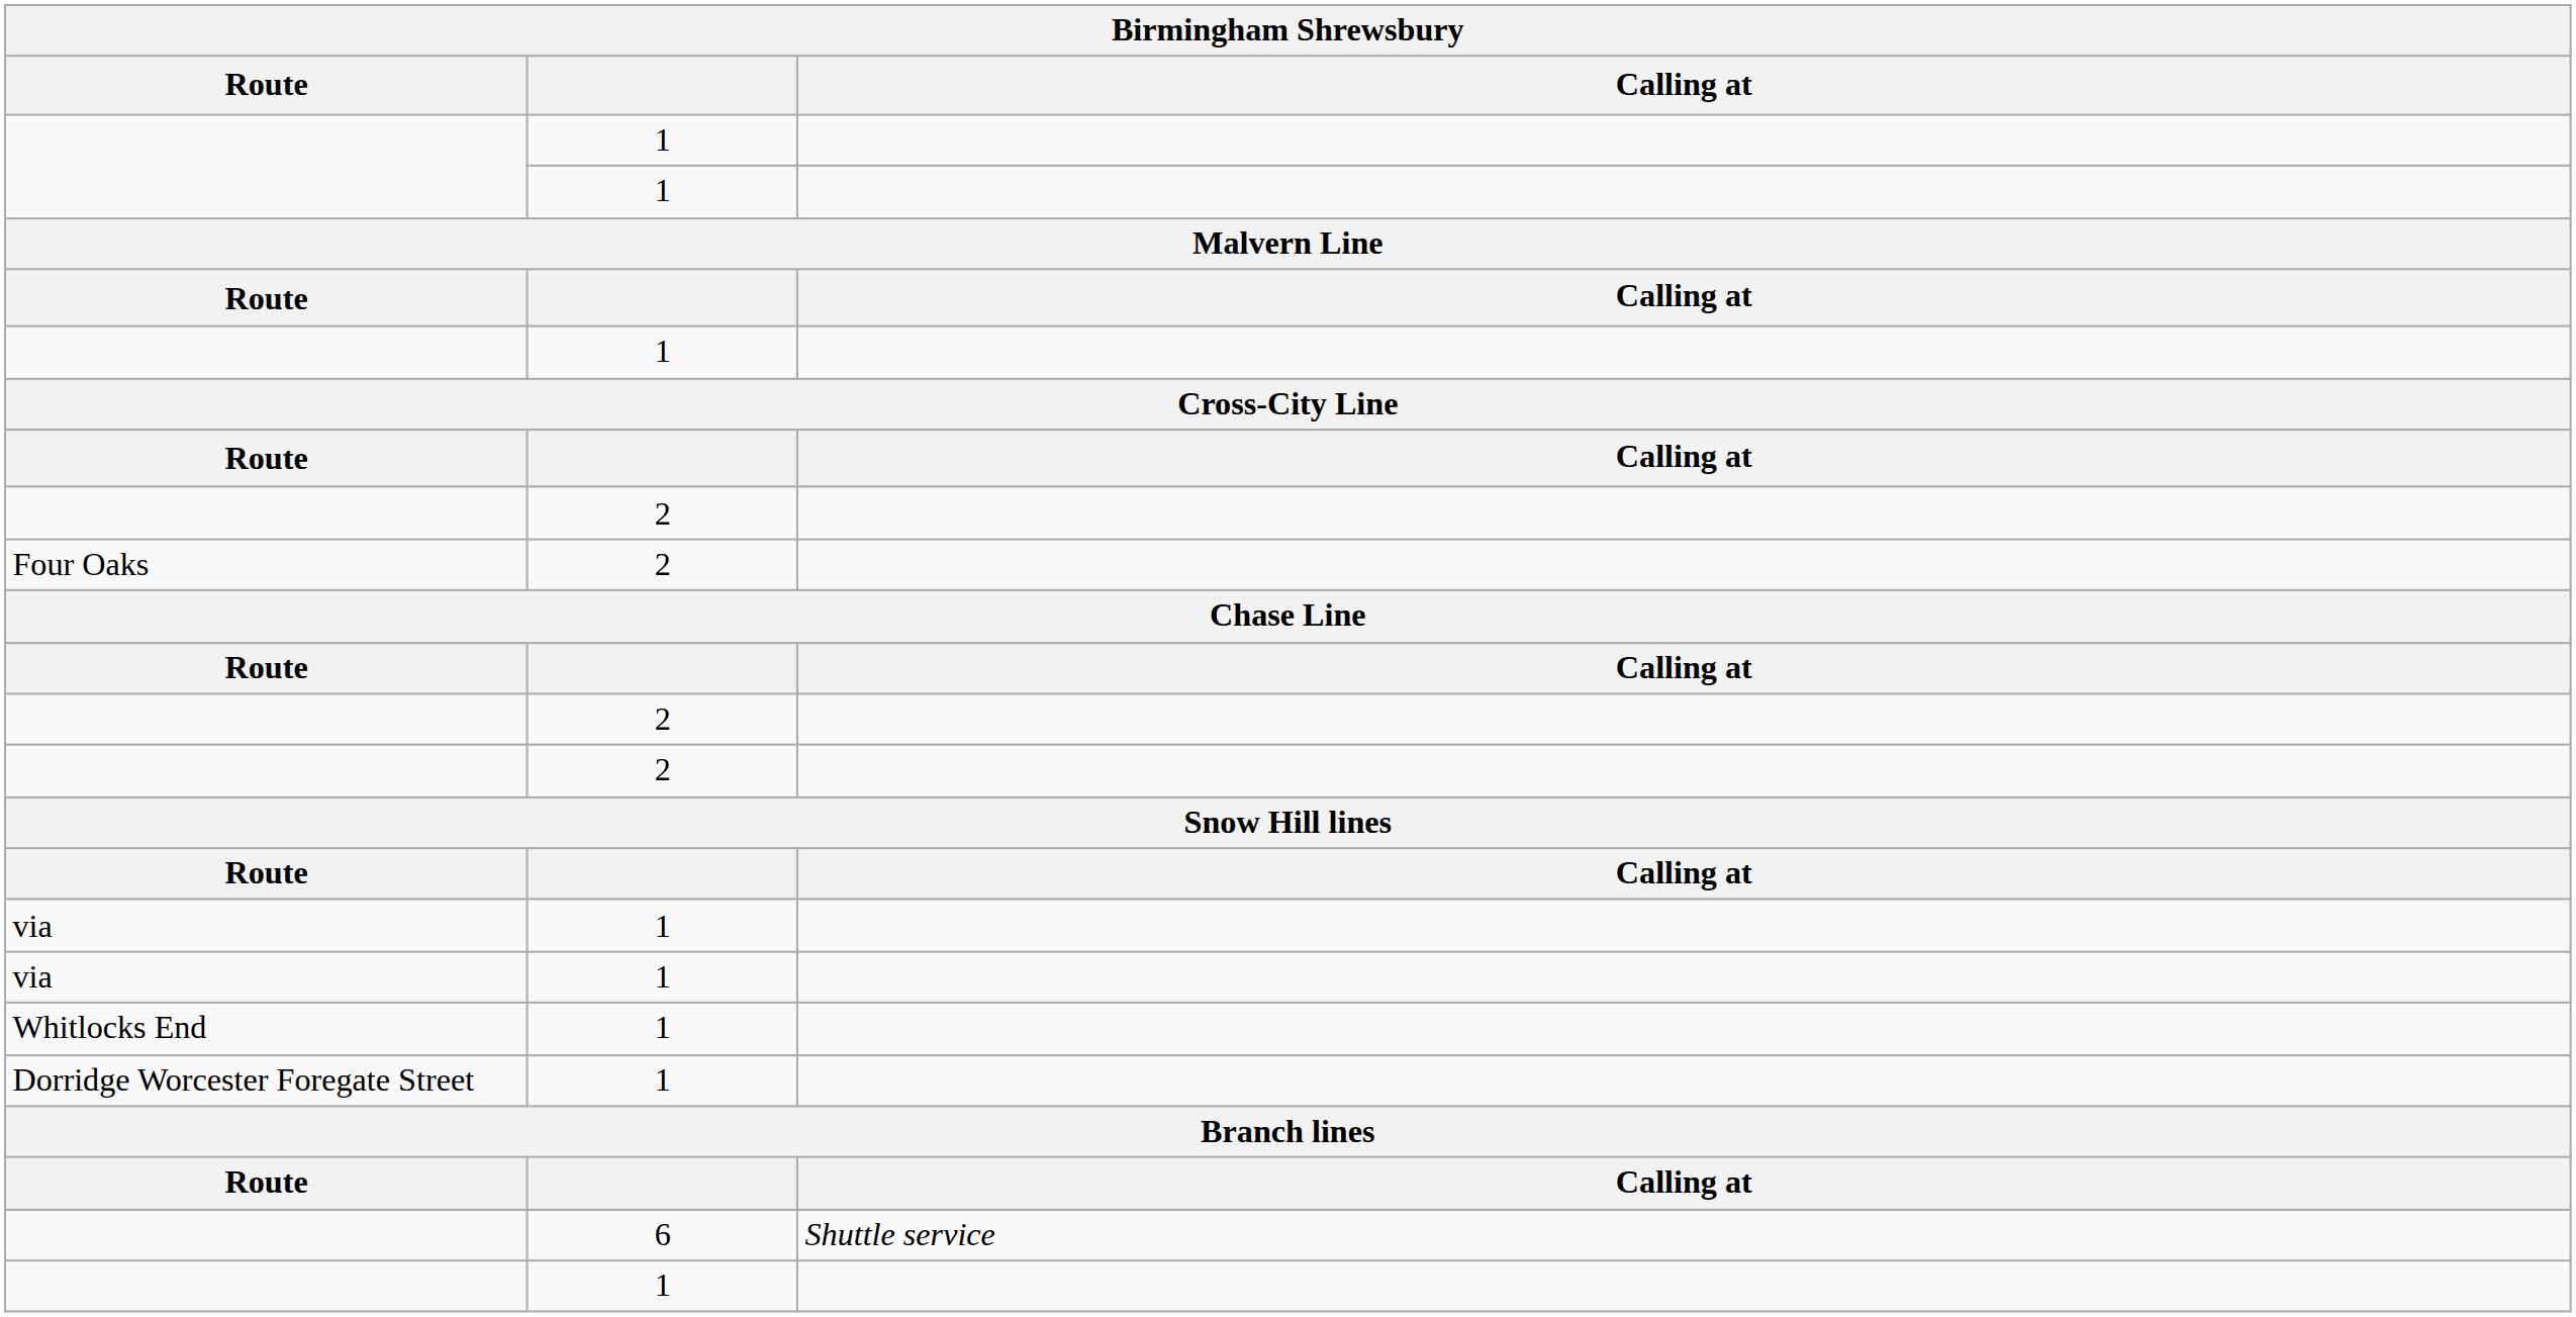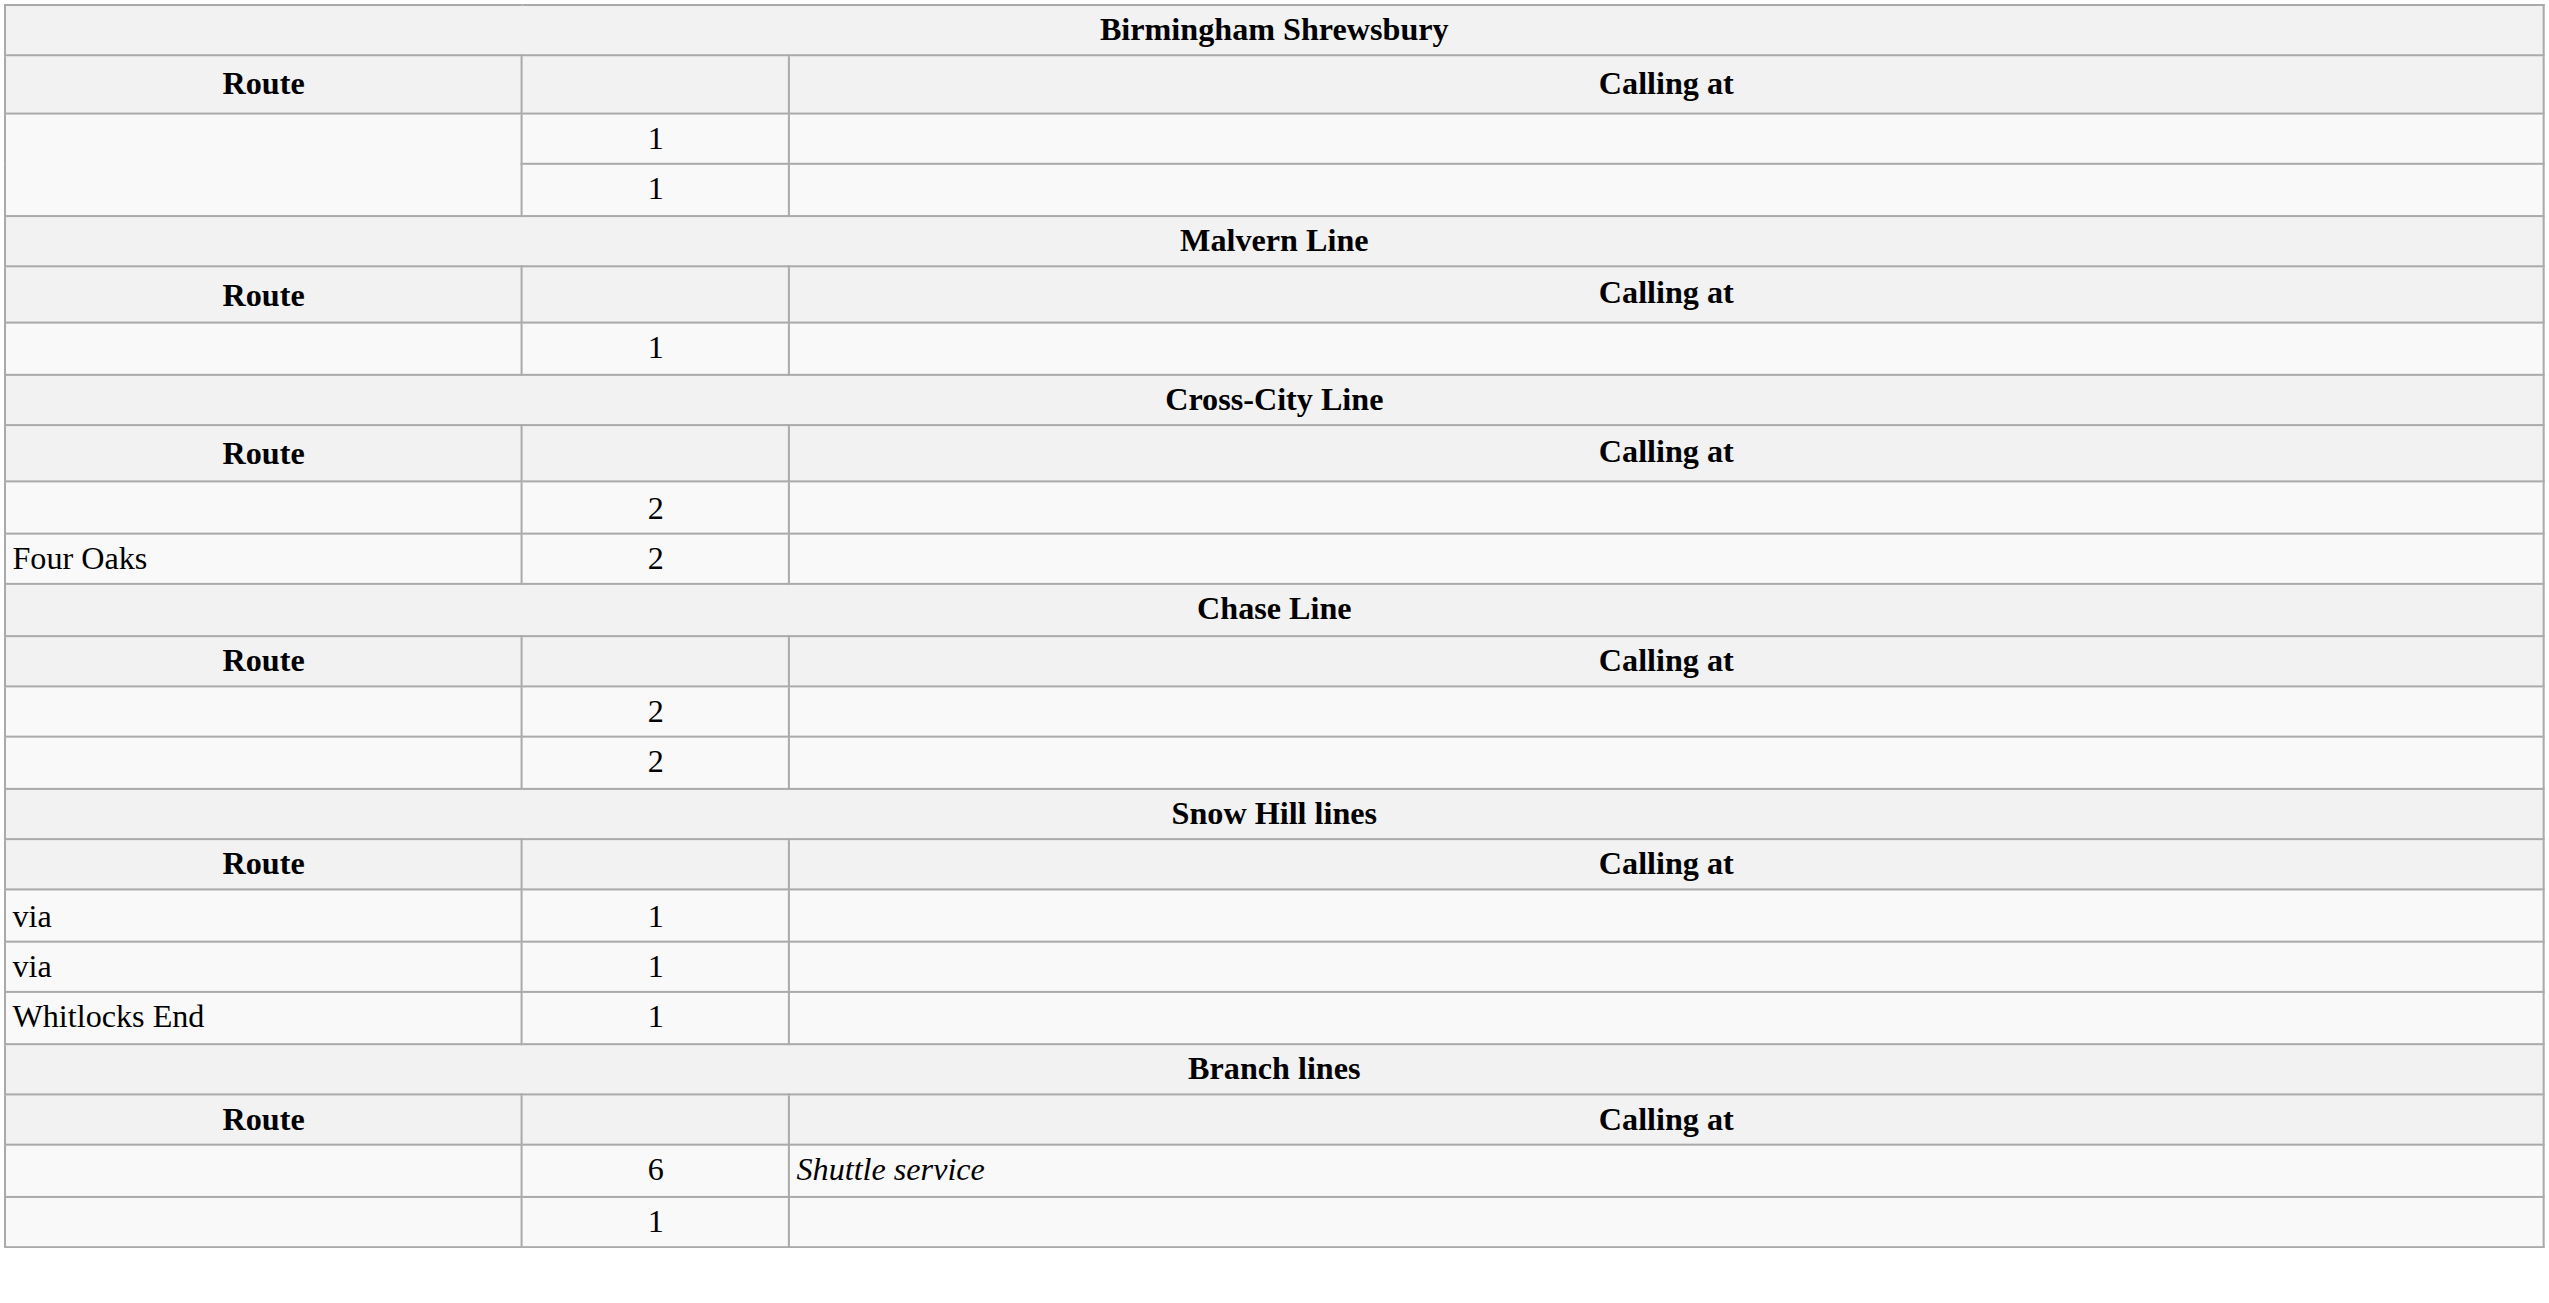- row: Dorridge Worcester Foregate Street | 1
